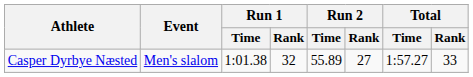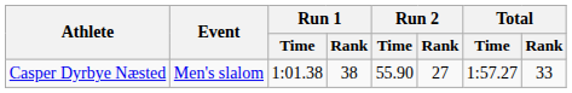Casper Dyrbye Næsted | Run 1 / Rank: 32 -> 38
Casper Dyrbye Næsted | Run 2 / Time: 55.89 -> 55.90
